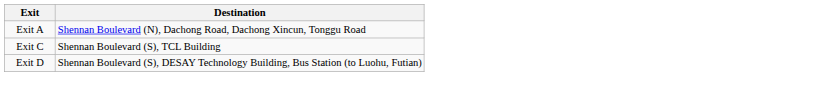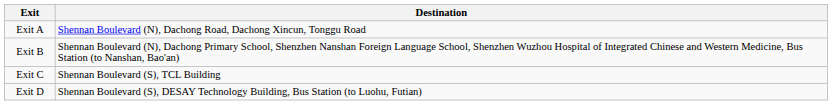+ row: Exit B | Shennan Boulevard (N), Dachong Primary School, Shenzhen Nanshan Foreign Language School, Shenzhen Wuzhou Hospital of Integrated Chinese and Western Medicine, Bus Station (to Nanshan, Bao'an)
